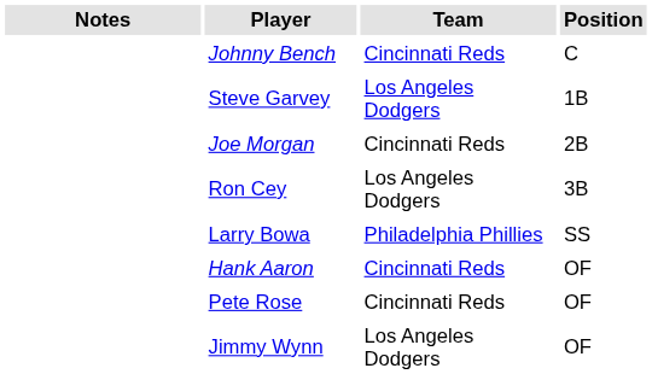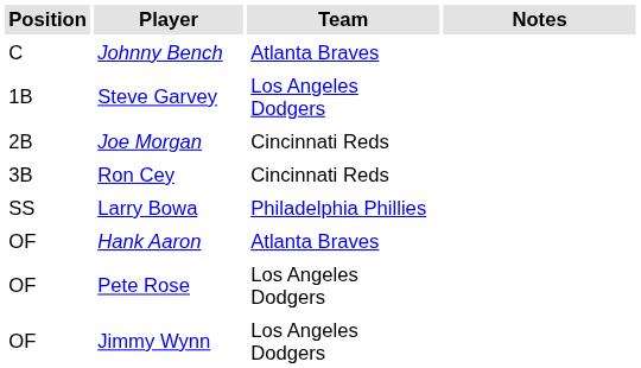columns swapped: Position <-> Notes
Johnny Bench | Team: Cincinnati Reds -> Atlanta Braves
Ron Cey | Team: Los Angeles Dodgers -> Cincinnati Reds
Hank Aaron | Team: Cincinnati Reds -> Atlanta Braves
Pete Rose | Team: Cincinnati Reds -> Los Angeles Dodgers
